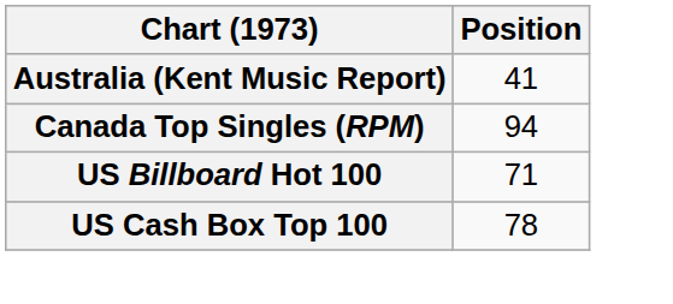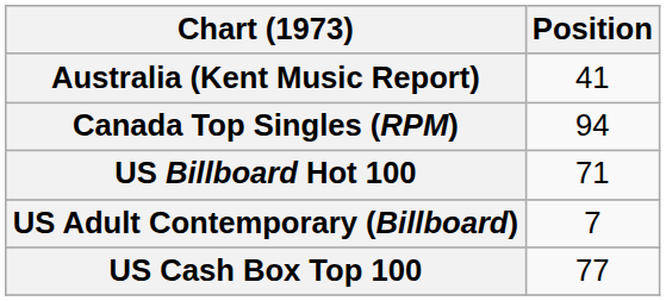+ row: US Adult Contemporary (Billboard) | 7
US Cash Box Top 100 | Position: 78 -> 77
